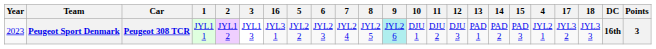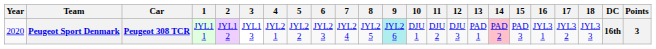columns swapped: 4 <-> 16
Peugeot Sport Denmark | Year: 2023 -> 2020
Peugeot Sport Denmark | 14: no background -> pink background
